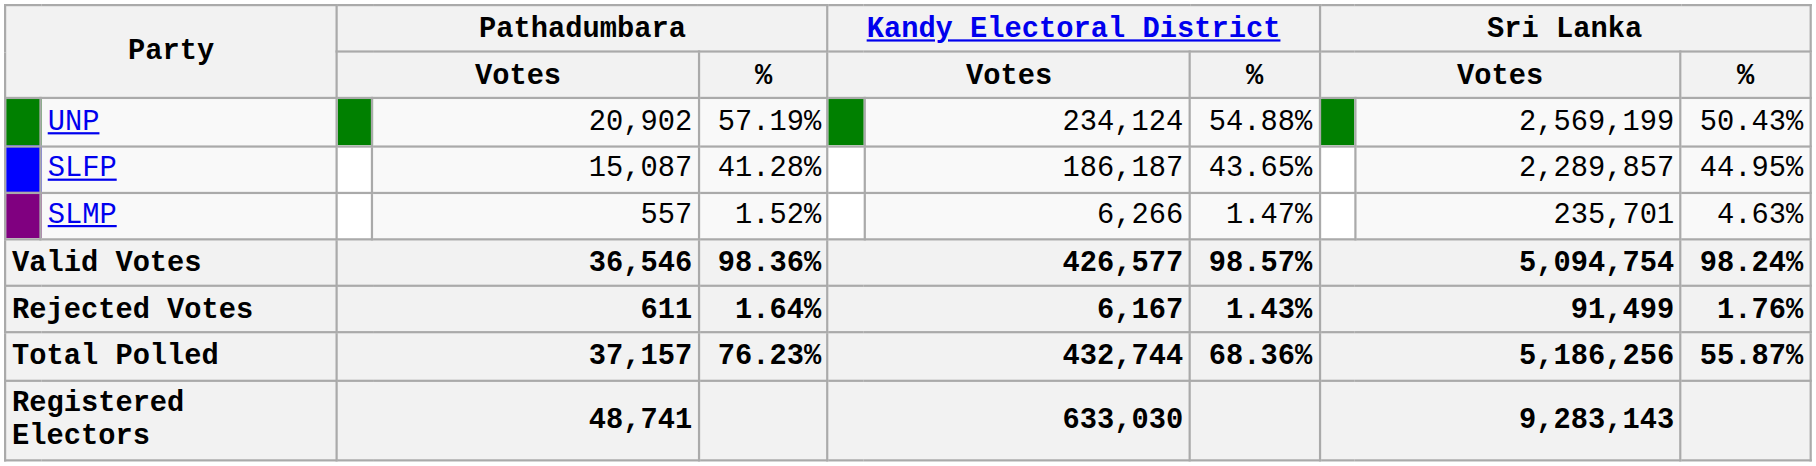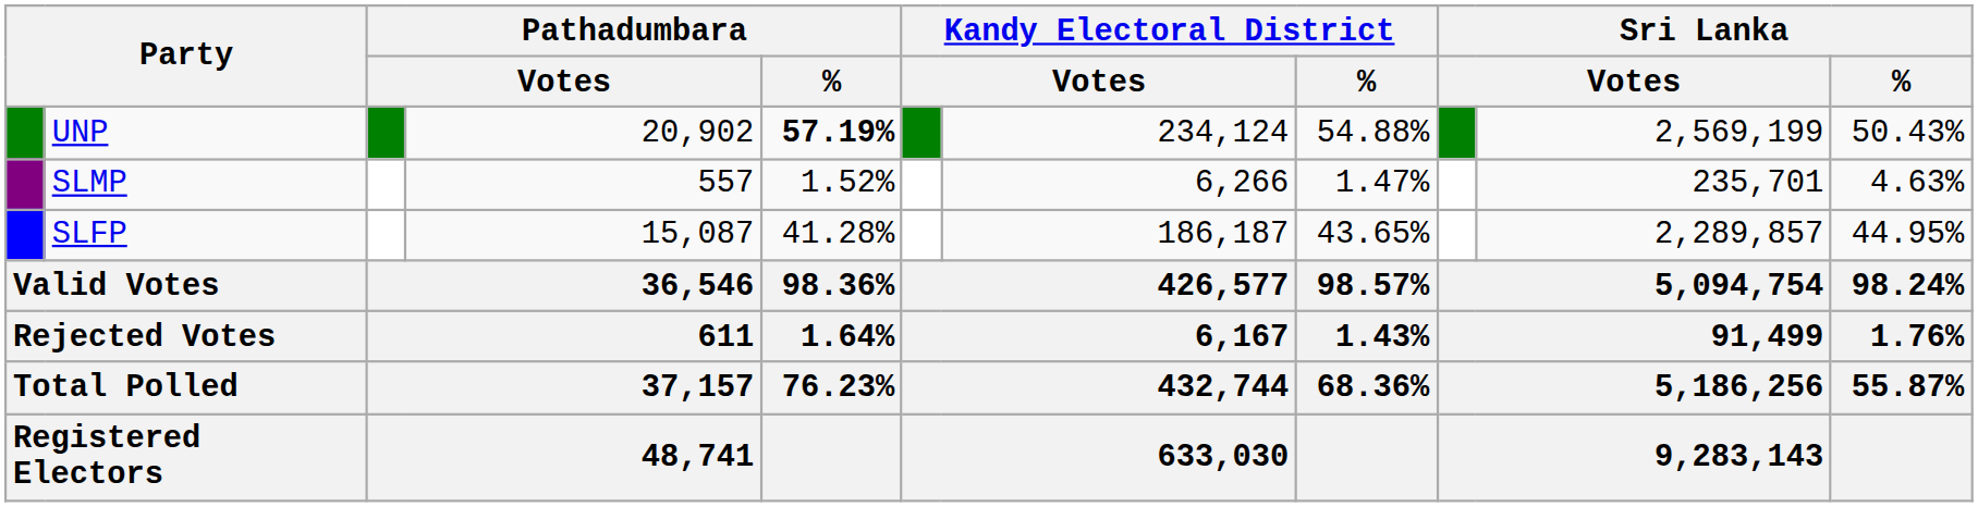UNP | Pathadumbara / %: normal -> bold
rows swapped: SLFP <-> SLMP
